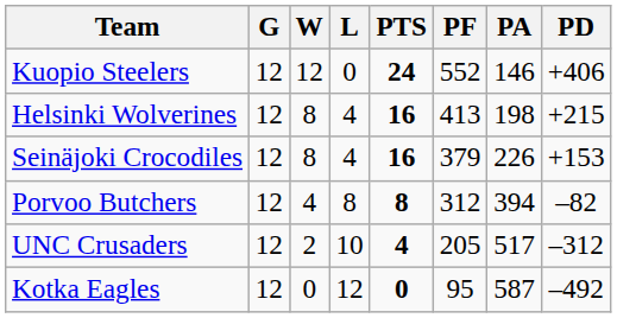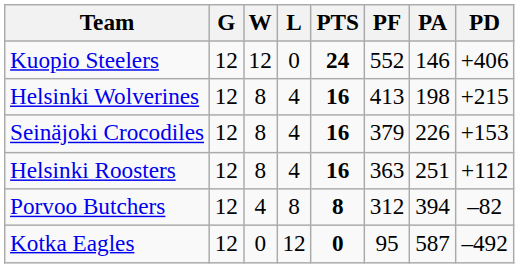+ row: Helsinki Roosters | 12 | 8 | 4 | 16 | 363 | 251 | +112
- row: UNC Crusaders | 12 | 2 | 10 | 4 | 205 | 517 | –312
